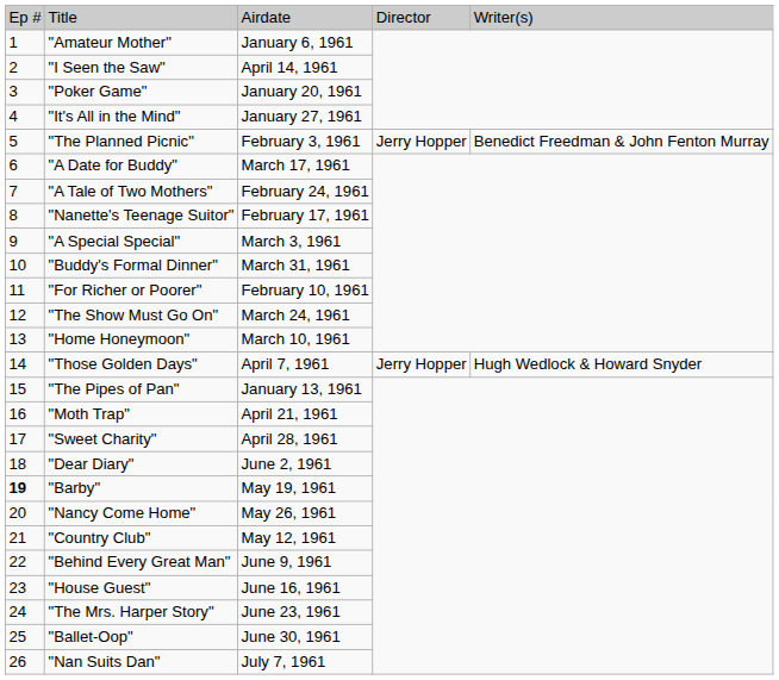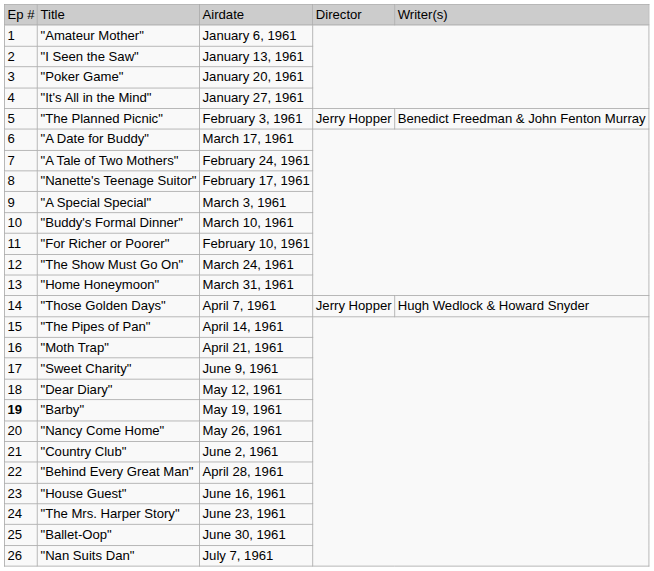"I Seen the Saw" | column 3: April 14, 1961 -> January 13, 1961
"Buddy's Formal Dinner" | column 3: March 31, 1961 -> March 10, 1961
"Home Honeymoon" | column 3: March 10, 1961 -> March 31, 1961
"The Pipes of Pan" | column 3: January 13, 1961 -> April 14, 1961
"Sweet Charity" | column 3: April 28, 1961 -> June 9, 1961
"Dear Diary" | column 3: June 2, 1961 -> May 12, 1961
"Country Club" | column 3: May 12, 1961 -> June 2, 1961
"Behind Every Great Man" | column 3: June 9, 1961 -> April 28, 1961
